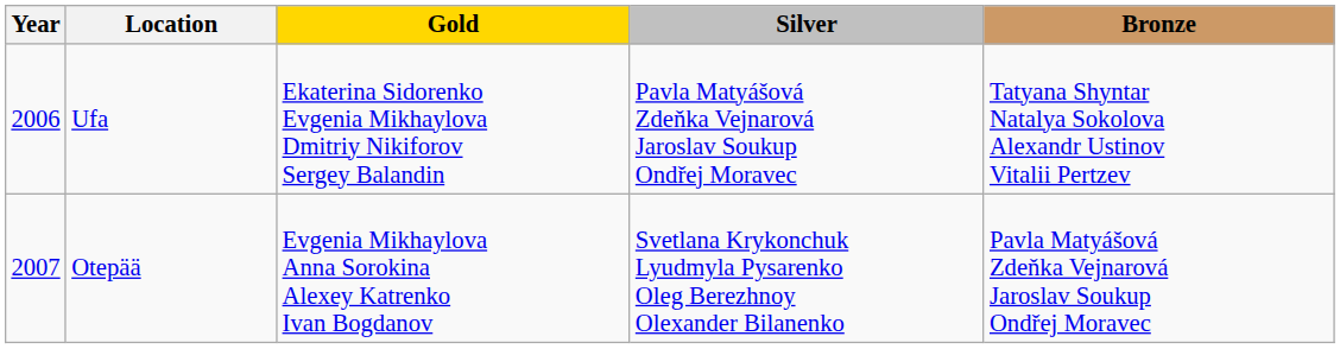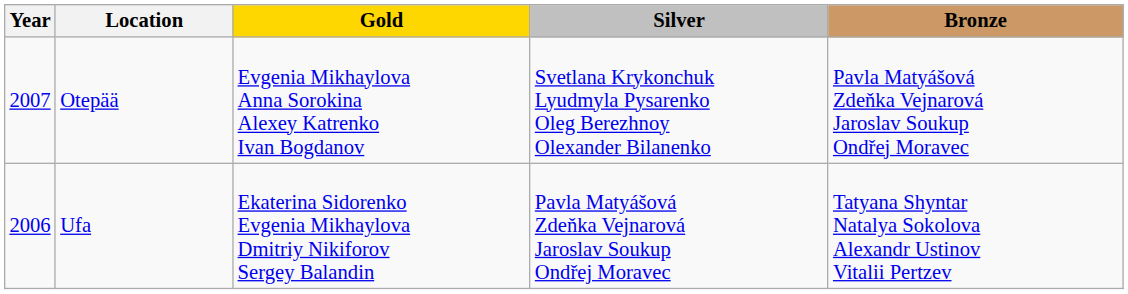rows swapped: Ufa <-> Otepää
